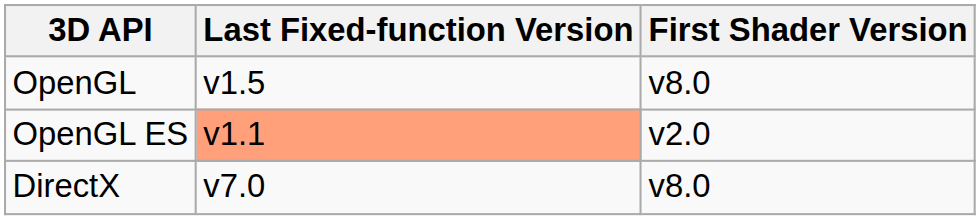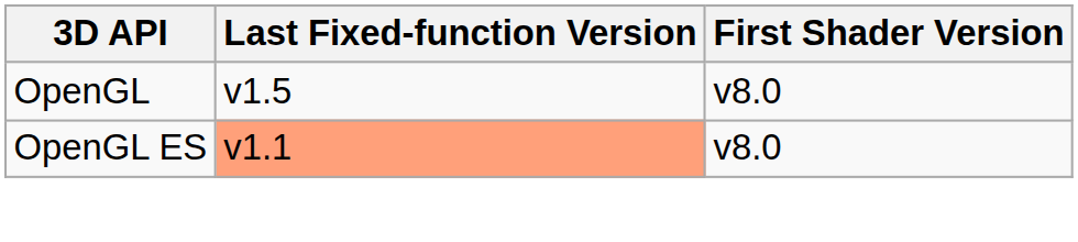OpenGL ES | First Shader Version: v2.0 -> v8.0
- row: DirectX | v7.0 | v8.0
